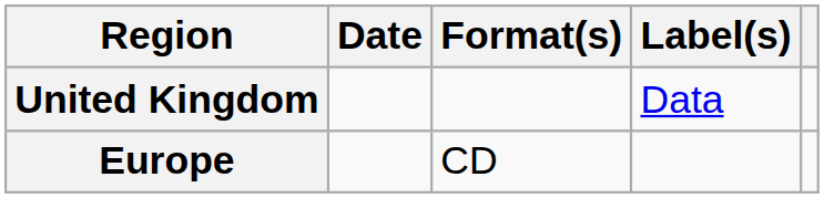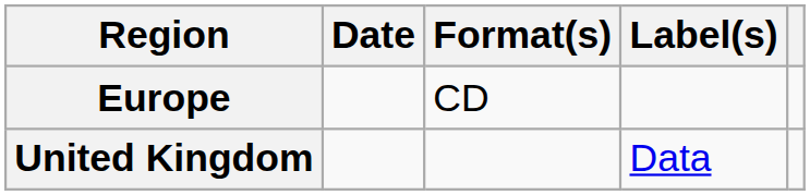rows swapped: Europe <-> United Kingdom
